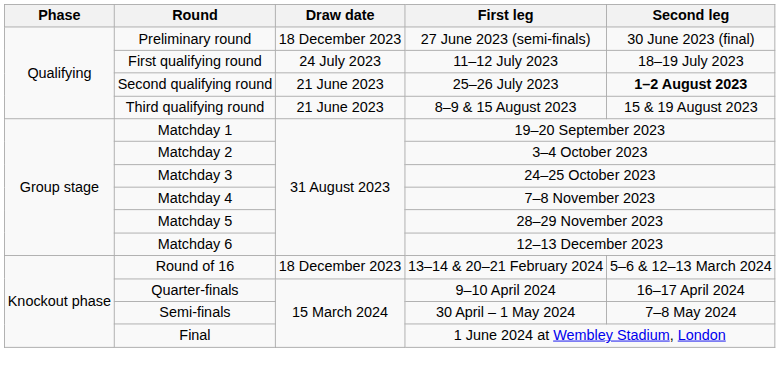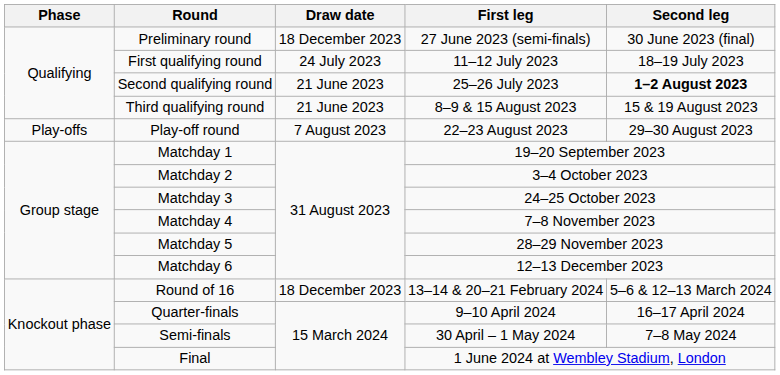+ row: Play-offs | Play-off round | 7 August 2023 | 22–23 August 2023 | 29–30 August 2023
